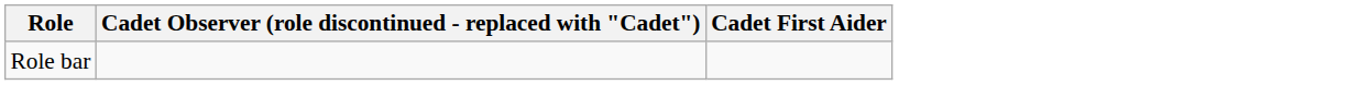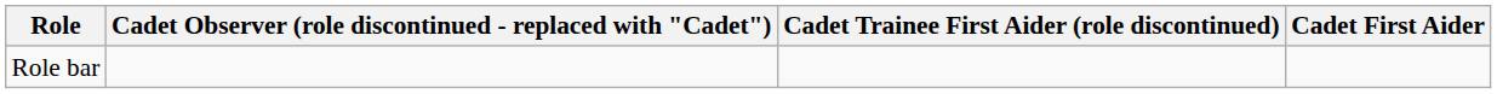+ column: Cadet Trainee First Aider (role discontinued)
